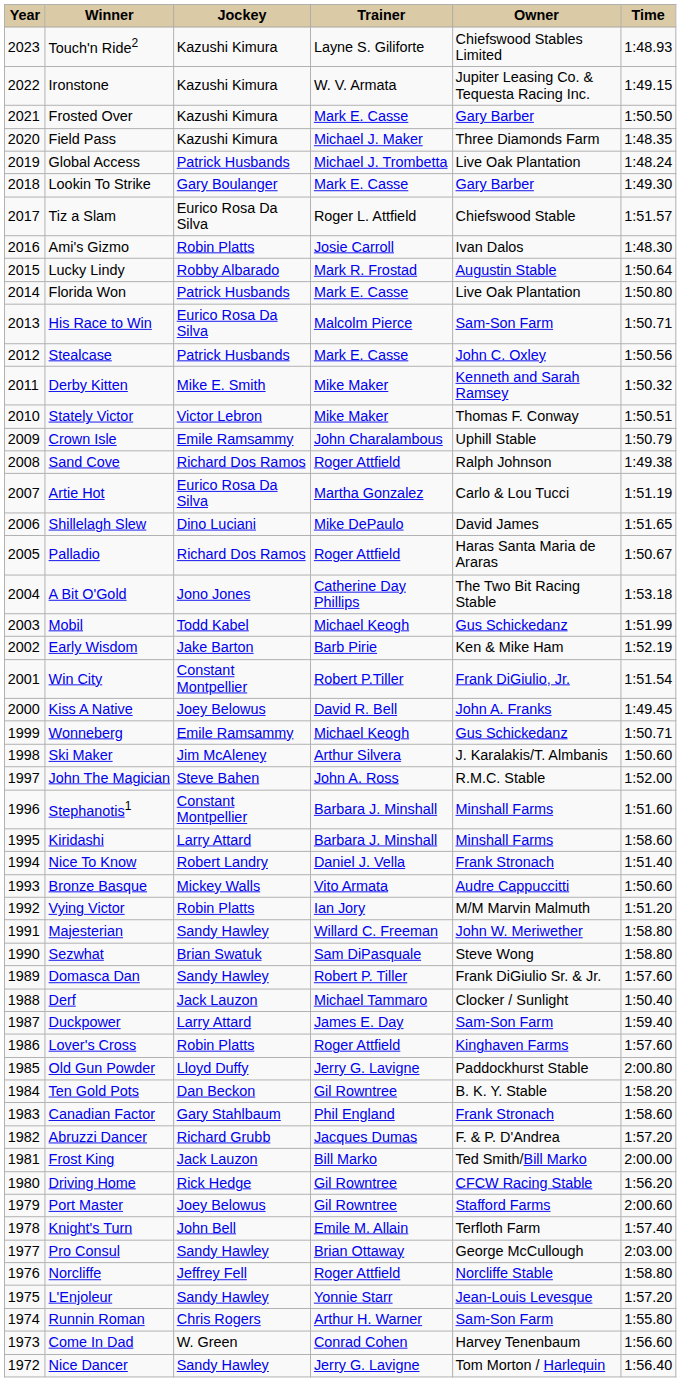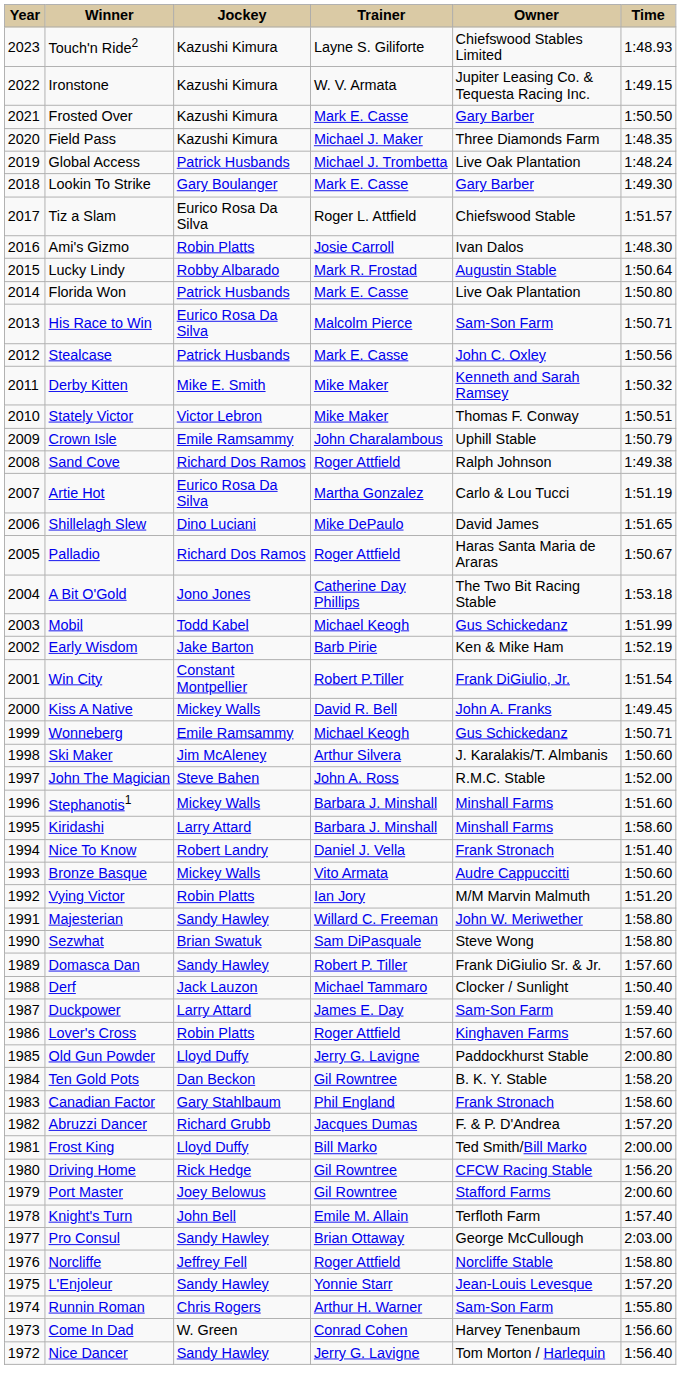Kiss A Native | Jockey: Joey Belowus -> Mickey Walls
Stephanotis1 | Jockey: Constant Montpellier -> Mickey Walls
Frost King | Jockey: Jack Lauzon -> Lloyd Duffy
